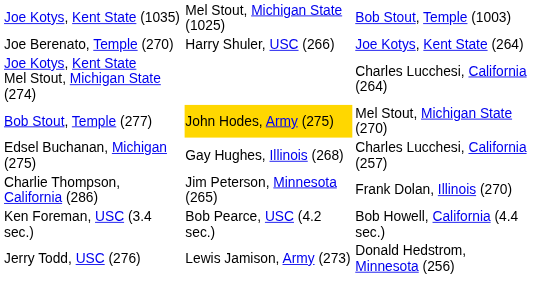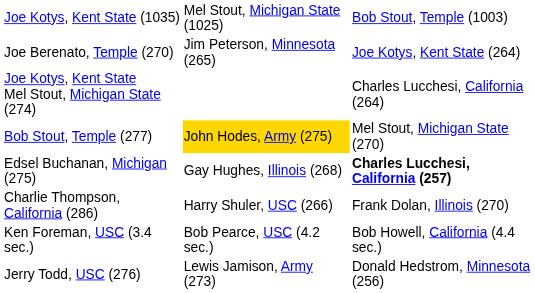Joe Berenato, Temple (270) | column 3: Harry Shuler, USC (266) -> Jim Peterson, Minnesota (265)
Edsel Buchanan, Michigan (275) | column 4: normal -> bold
Charlie Thompson, California (286) | column 3: Jim Peterson, Minnesota (265) -> Harry Shuler, USC (266)
